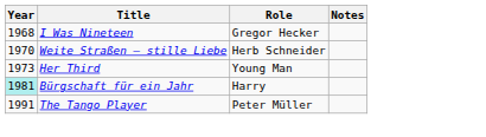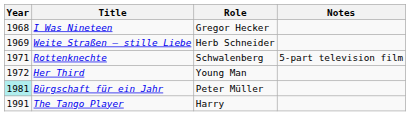Weite Straßen – stille Liebe | Year: 1970 -> 1969
+ row: 1971 | Rottenknechte | Schwalenberg | 5-part television film
Her Third | Year: 1973 -> 1972
Bürgschaft für ein Jahr | Role: Harry -> Peter Müller
The Tango Player | Role: Peter Müller -> Harry
